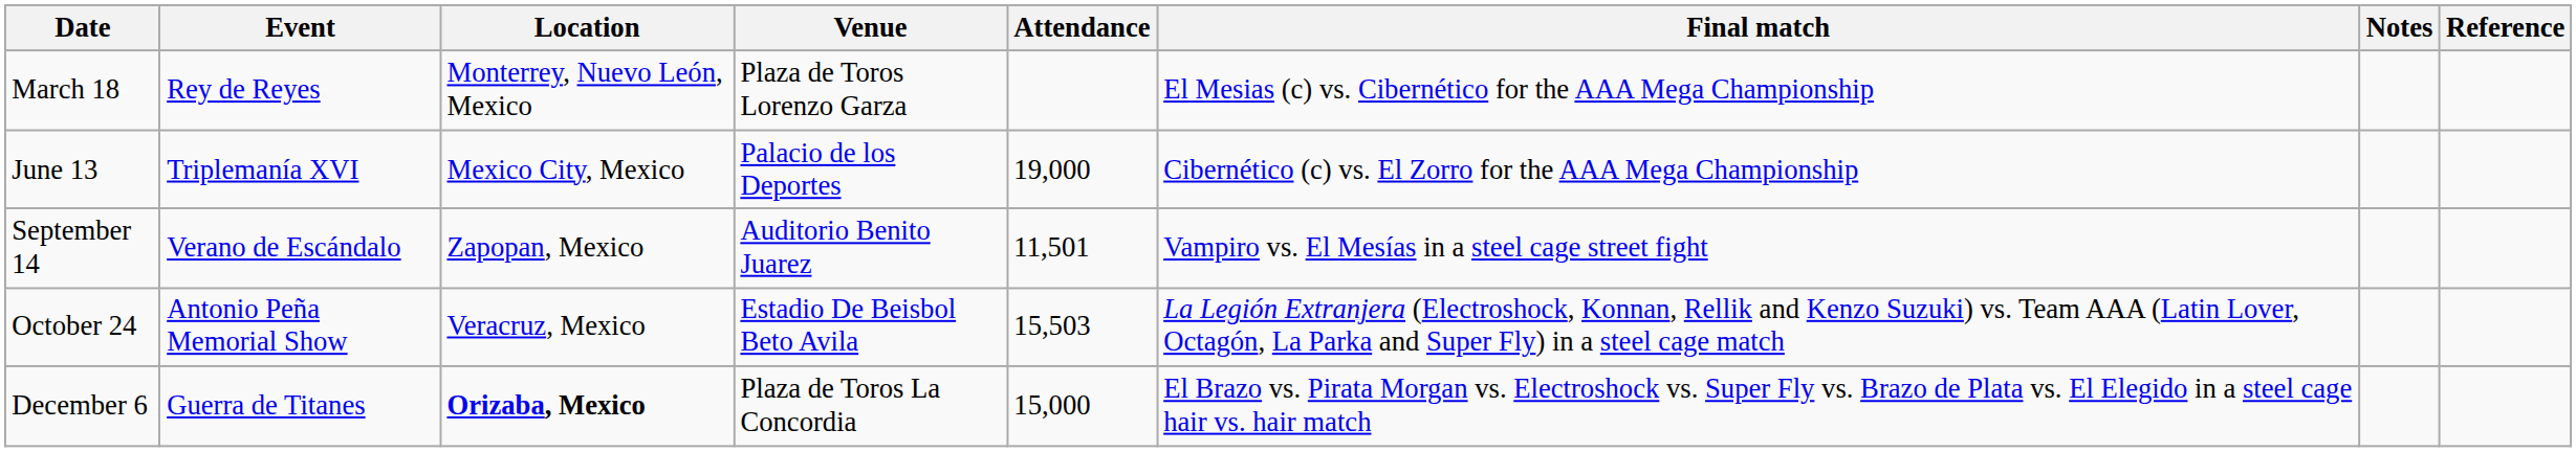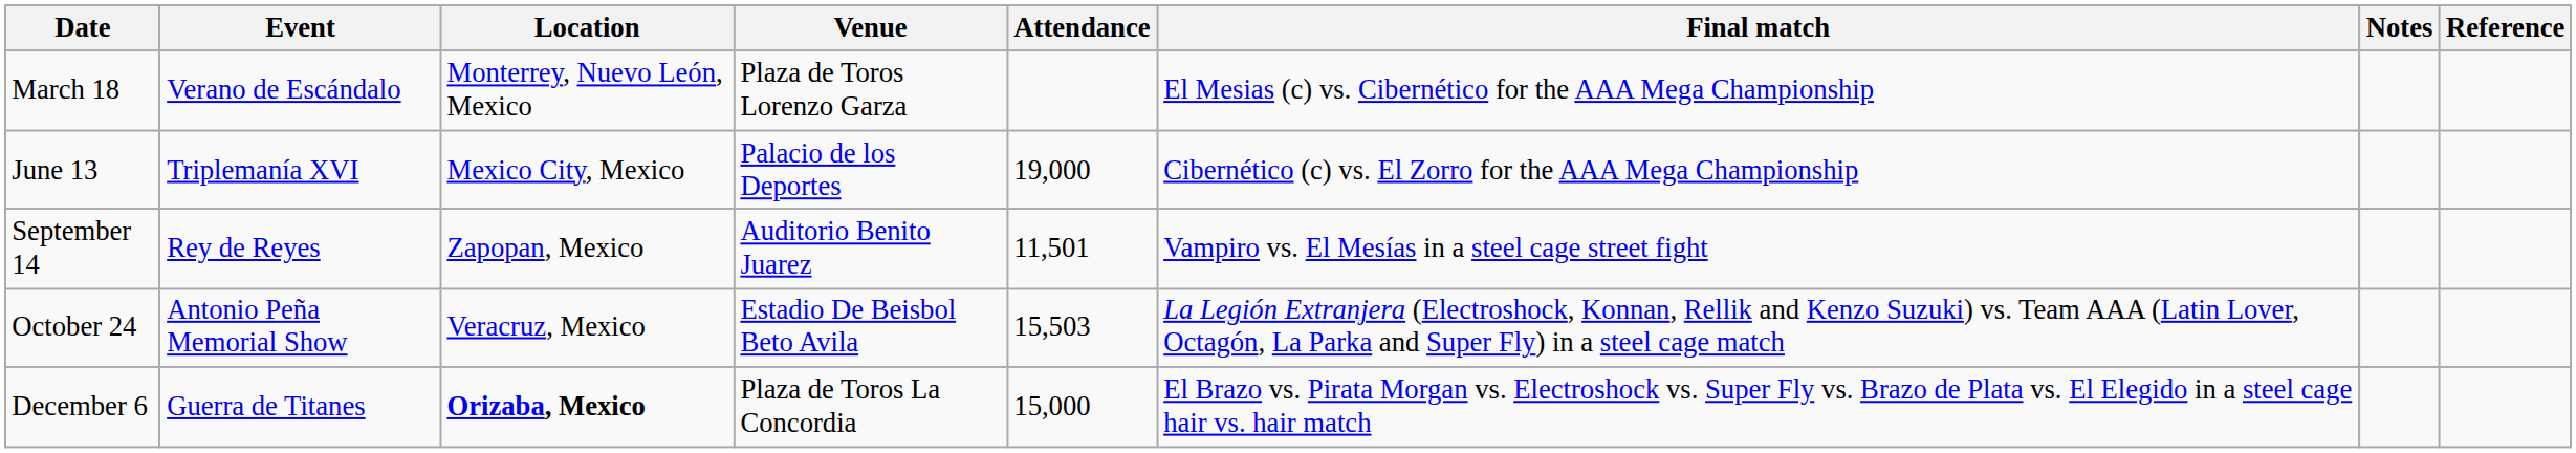March 18 | Event: Rey de Reyes -> Verano de Escándalo
September 14 | Event: Verano de Escándalo -> Rey de Reyes
